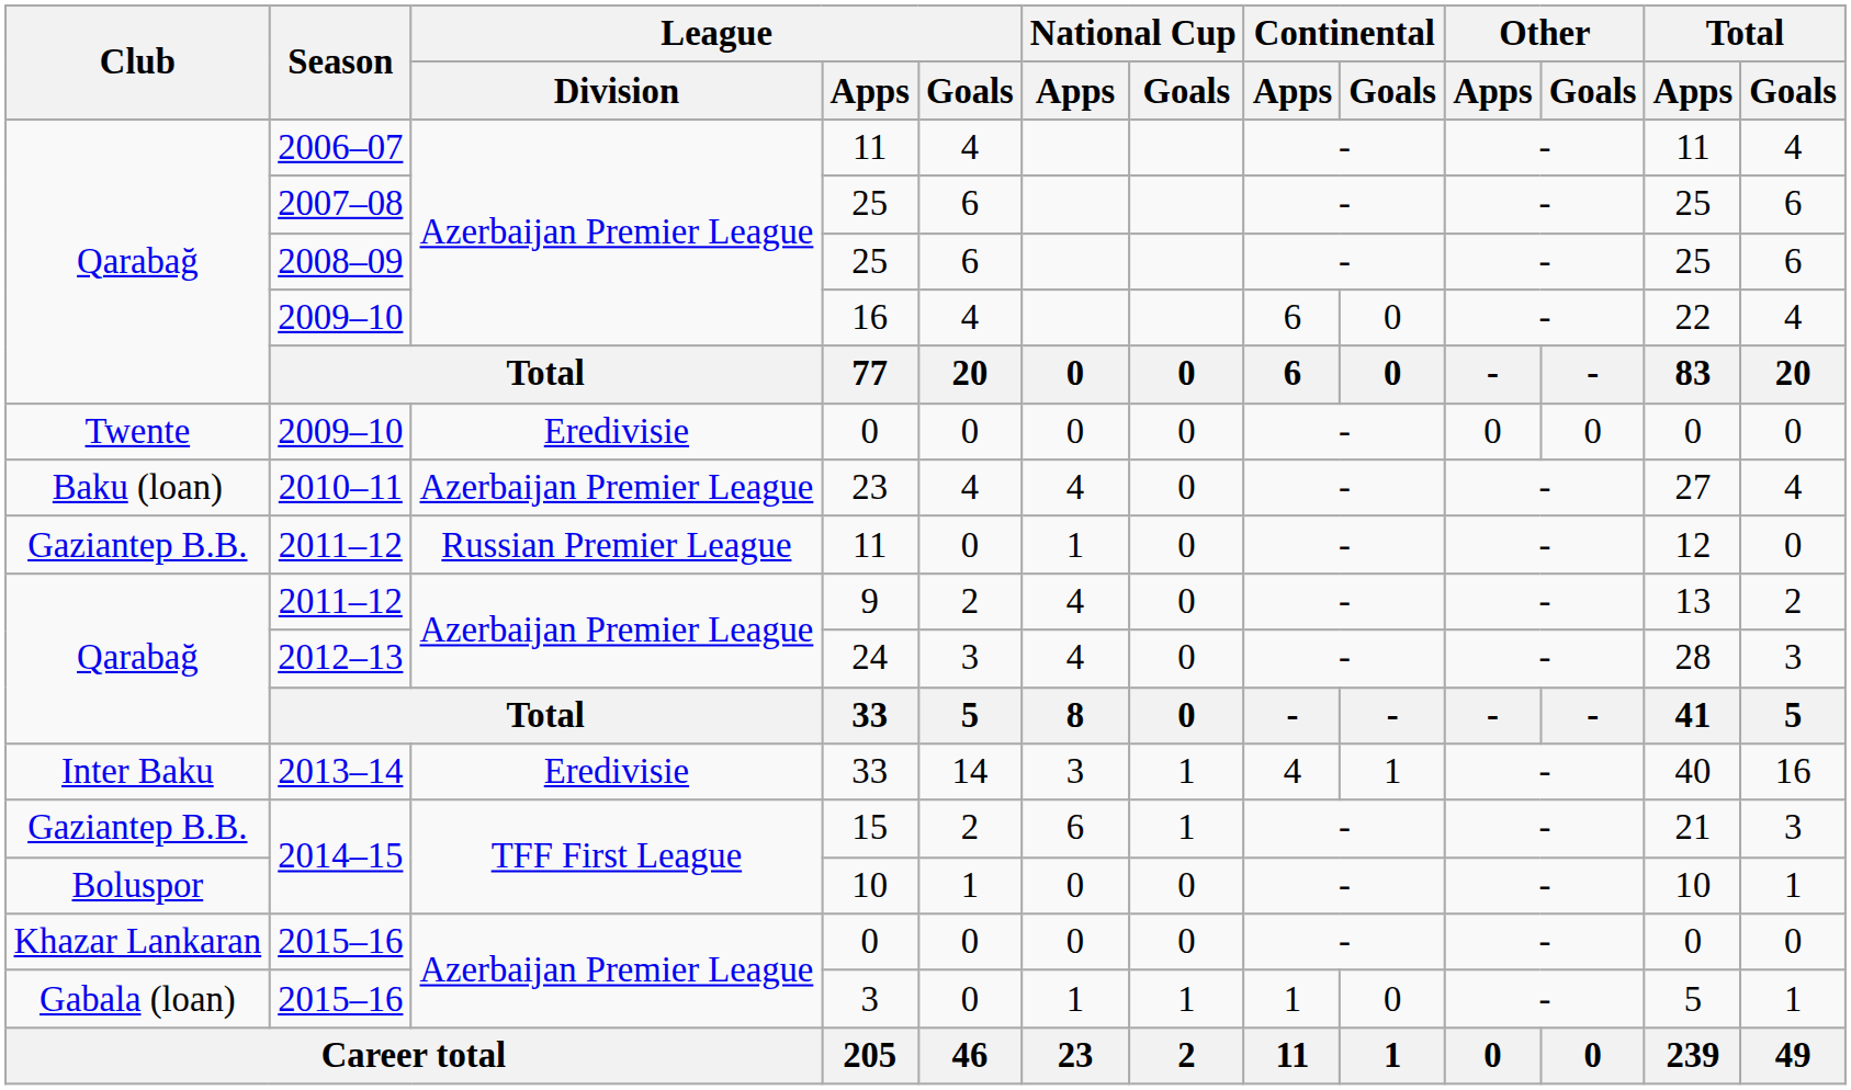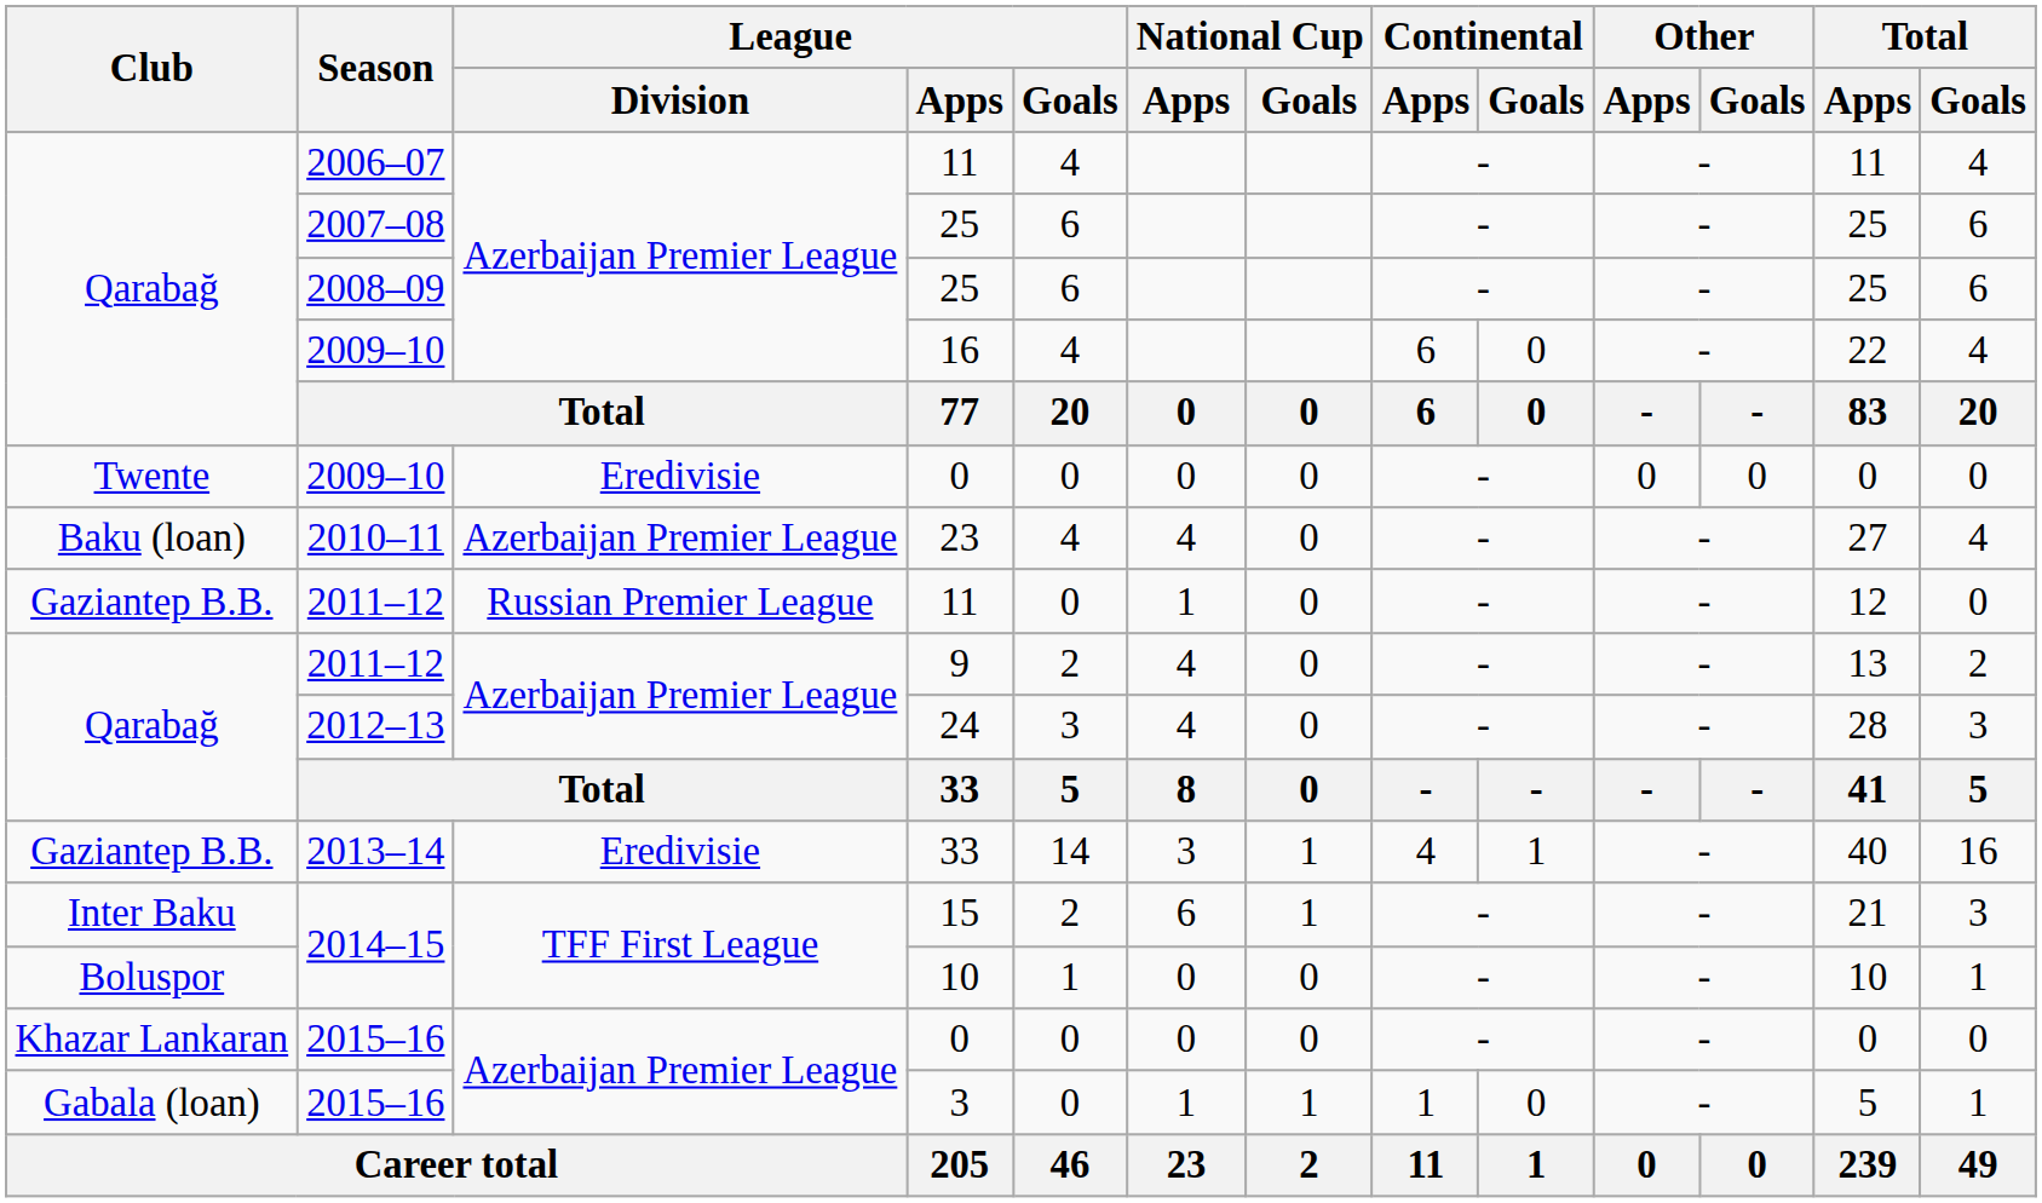2013–14 / 33 | Club: Inter Baku -> Gaziantep B.B.
15 | Club: Gaziantep B.B. -> Inter Baku
